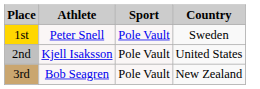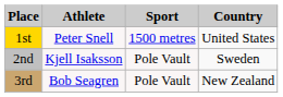1st | Sport: Pole Vault -> 1500 metres
1st | Country: Sweden -> United States
2nd | Country: United States -> Sweden
